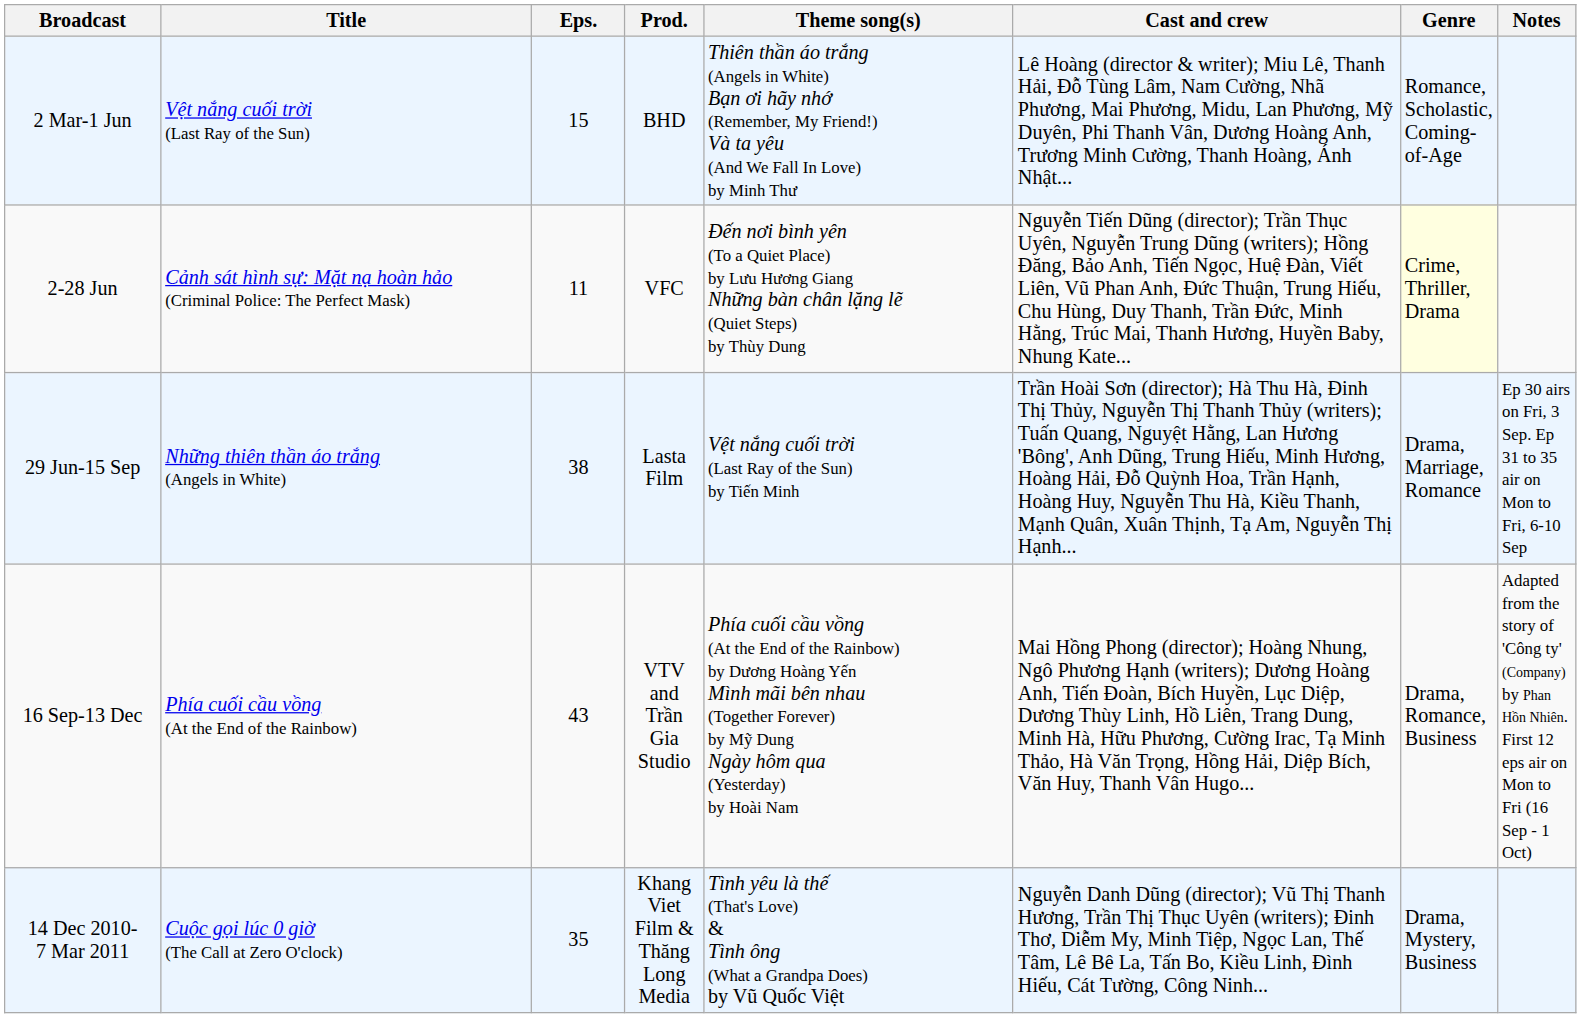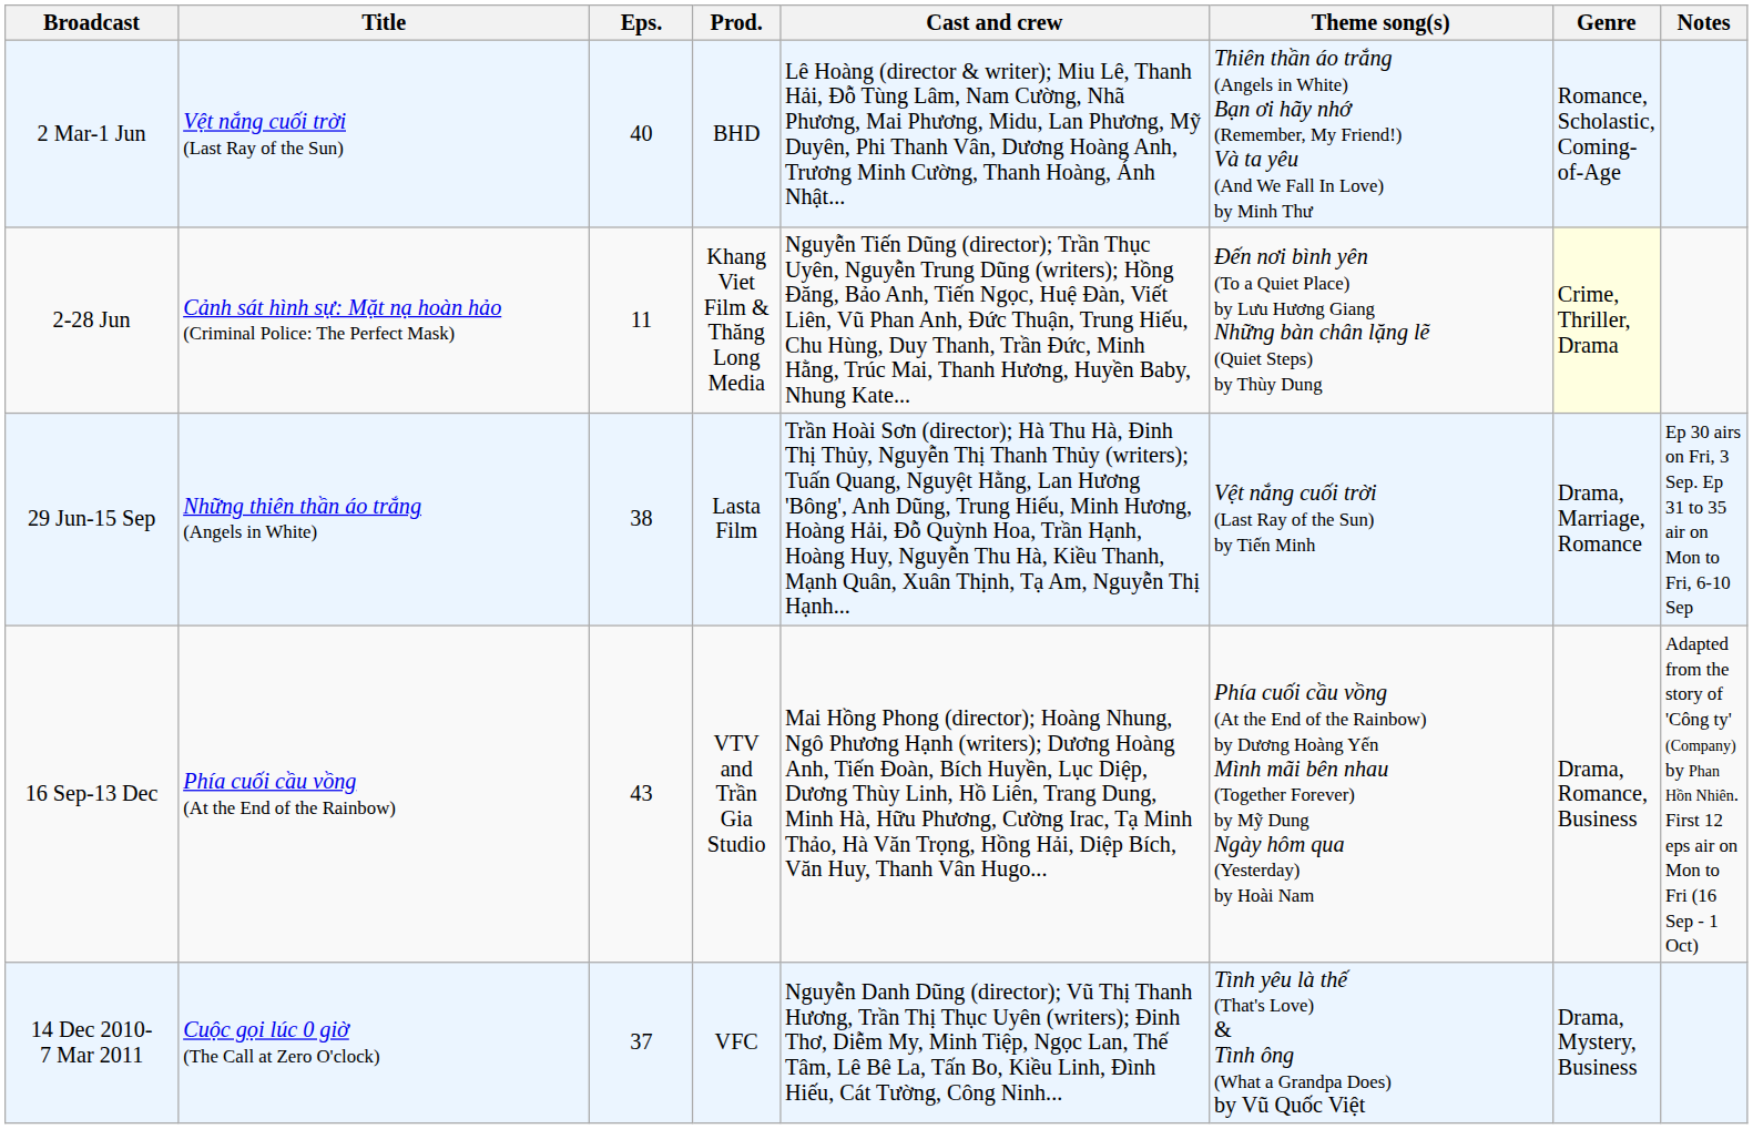columns swapped: Cast and crew <-> Theme song(s)
2 Mar-1 Jun | Eps.: 15 -> 40
2-28 Jun | Prod.: VFC -> Khang Viet Film & Thăng Long Media
14 Dec 2010- 7 Mar 2011 | Eps.: 35 -> 37
14 Dec 2010- 7 Mar 2011 | Prod.: Khang Viet Film & Thăng Long Media -> VFC
